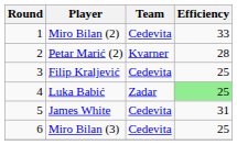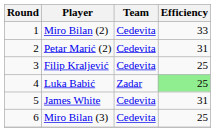Petar Marić (2) | Team: Kvarner -> Cedevita
Petar Marić (2) | Efficiency: 28 -> 31
